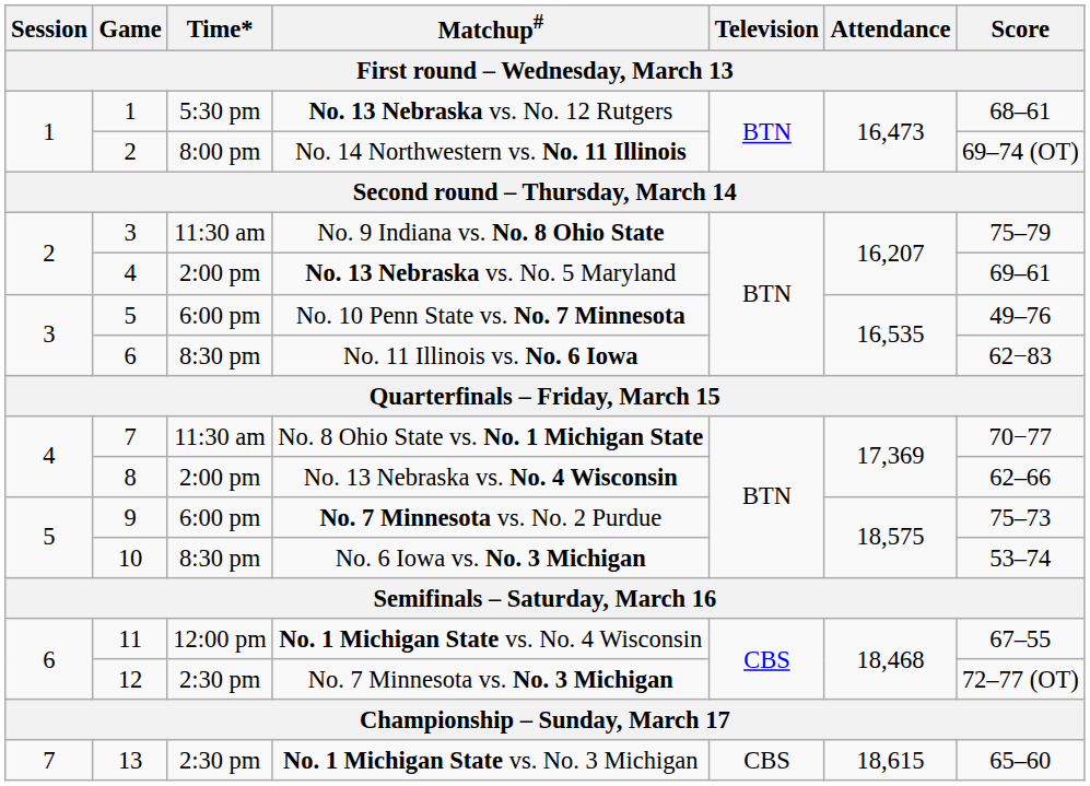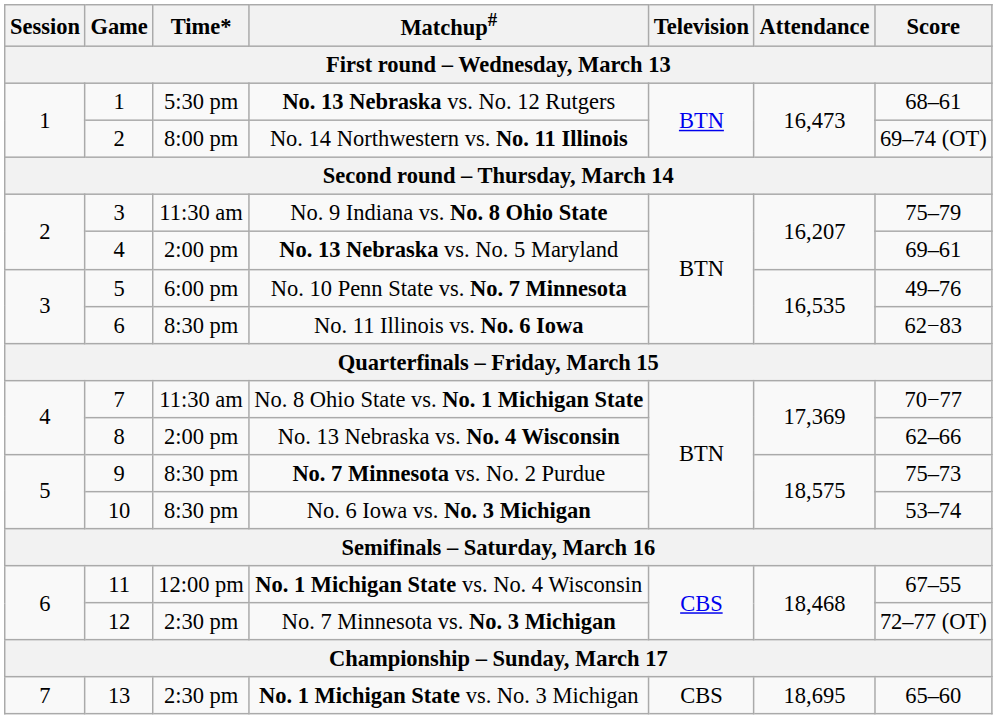No. 7 Minnesota vs. No. 2 Purdue | Time*: 6:00 pm -> 8:30 pm
No. 1 Michigan State vs. No. 3 Michigan | Attendance: 18,615 -> 18,695
